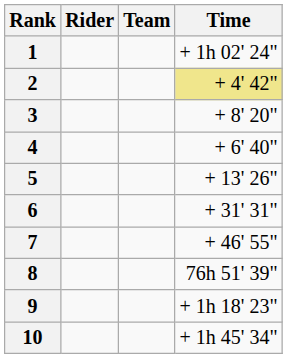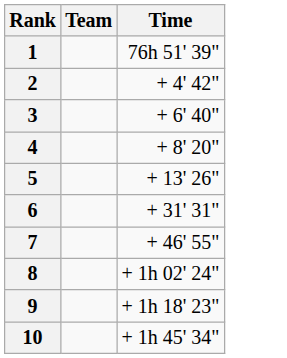- column: Rider
1 | Time: + 1h 02' 24" -> 76h 51' 39"
2 | Time: khaki background -> no background
3 | Time: + 8' 20" -> + 6' 40"
4 | Time: + 6' 40" -> + 8' 20"
8 | Time: 76h 51' 39" -> + 1h 02' 24"
